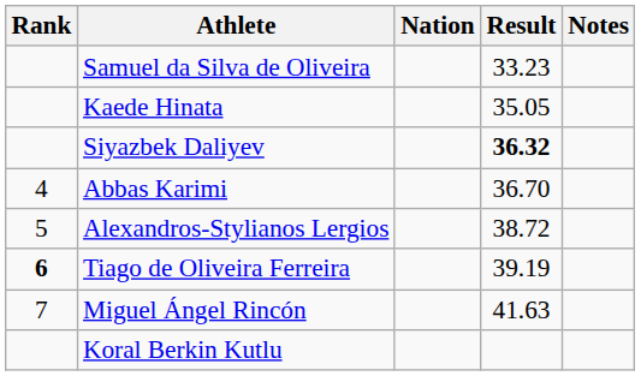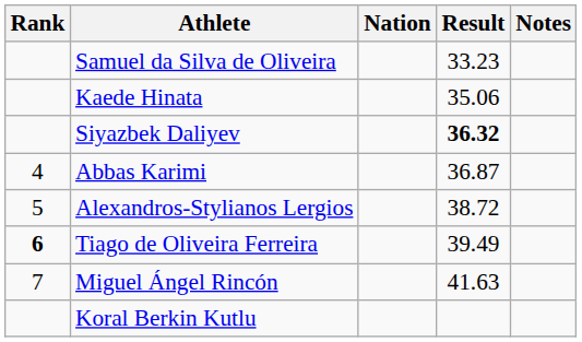Kaede Hinata | Result: 35.05 -> 35.06
Abbas Karimi | Result: 36.70 -> 36.87
Tiago de Oliveira Ferreira | Result: 39.19 -> 39.49
